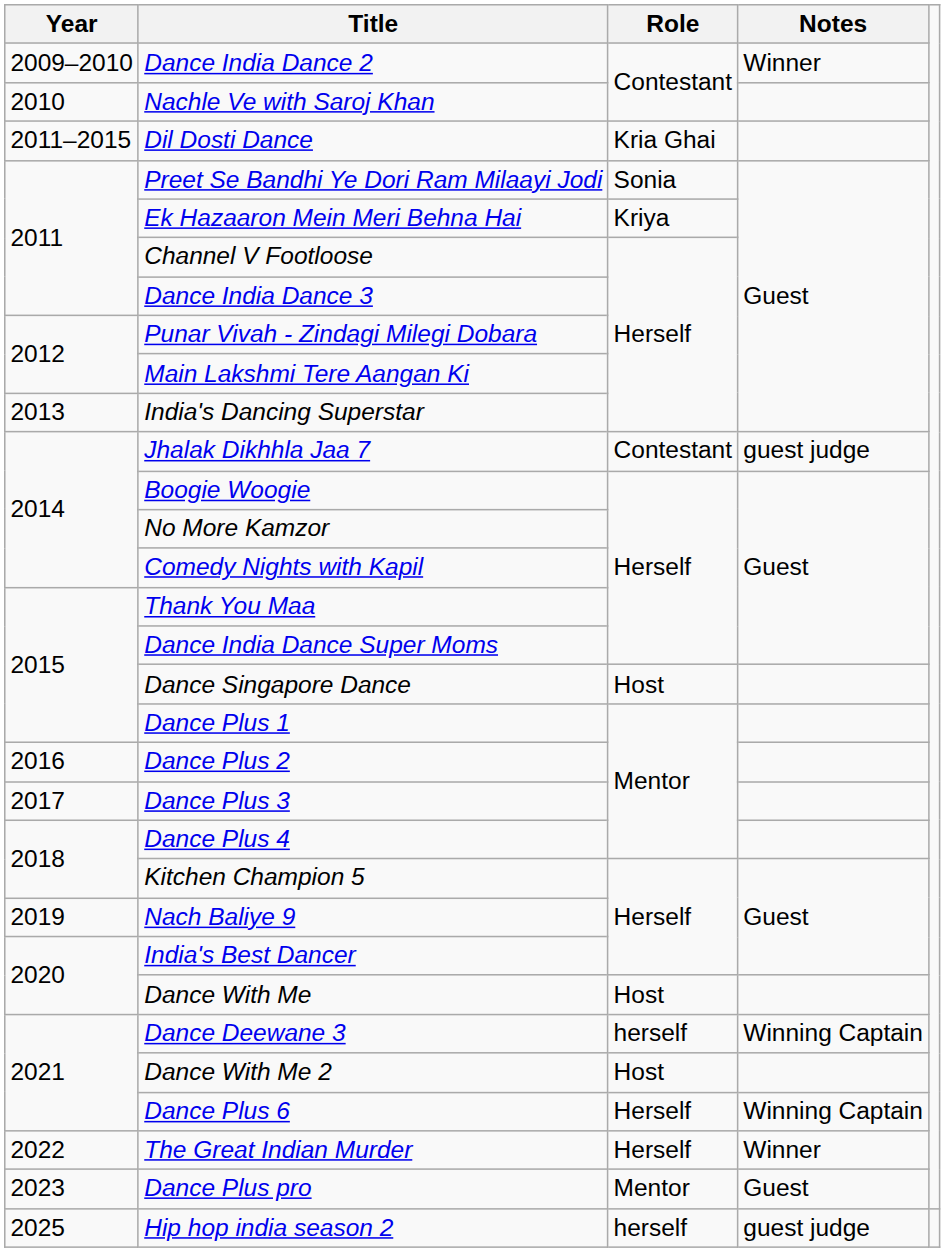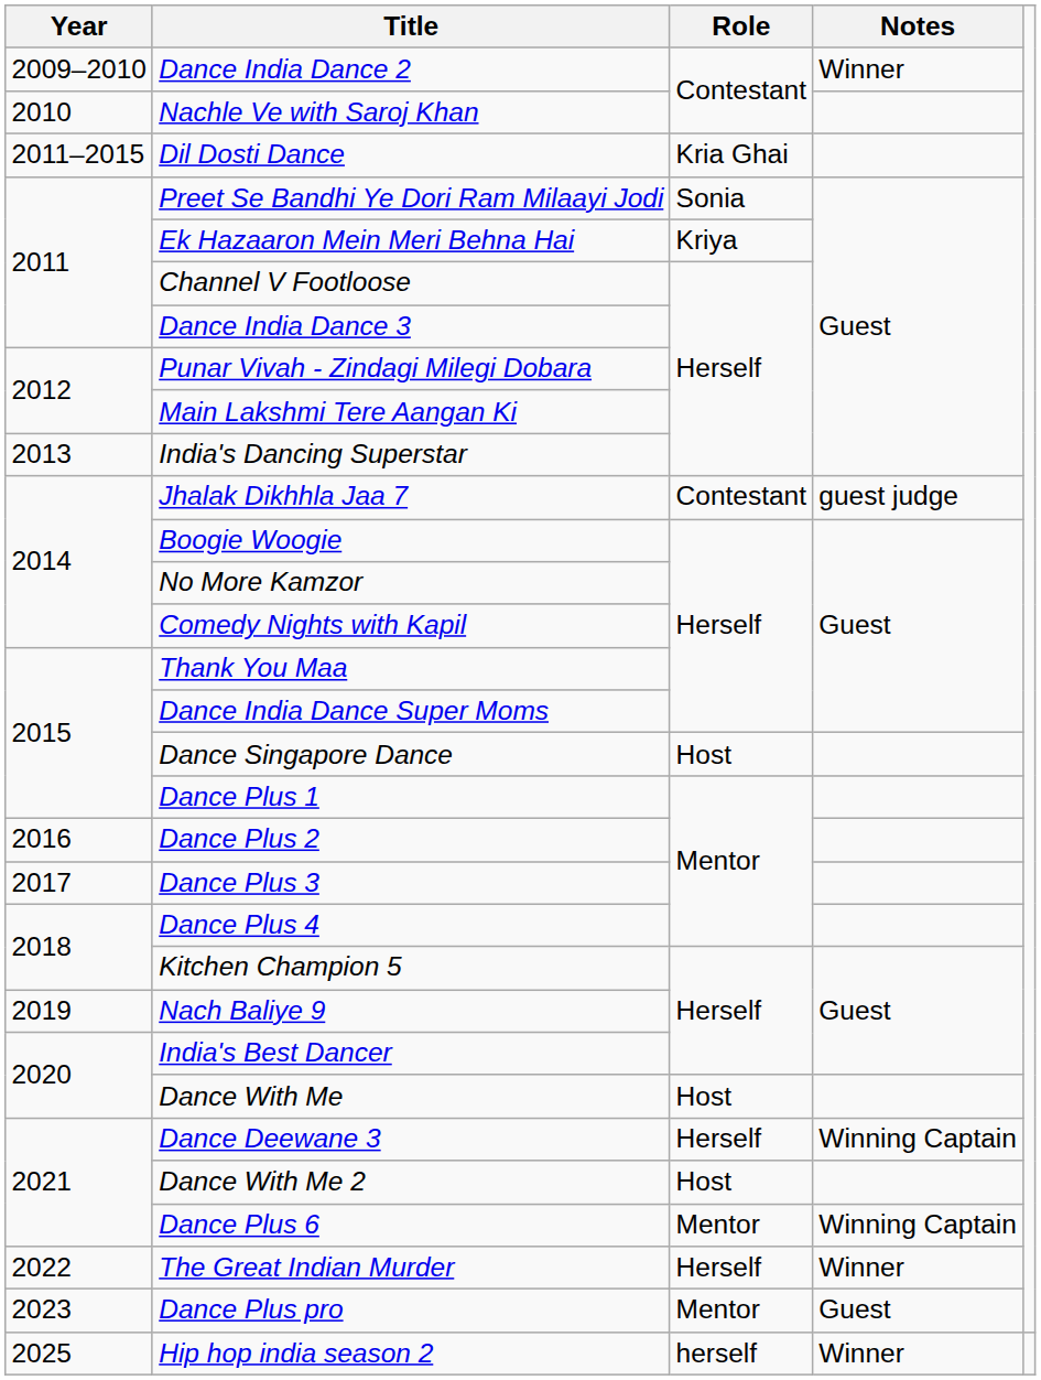Dance Deewane 3 | Role: herself -> Herself
Dance Plus 6 | Role: Herself -> Mentor
Hip hop india season 2 | Notes: guest judge -> Winner
